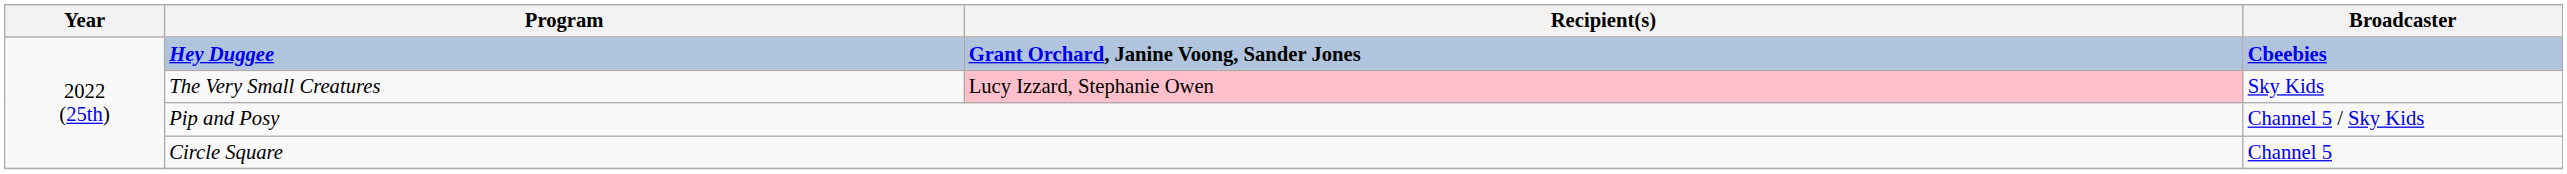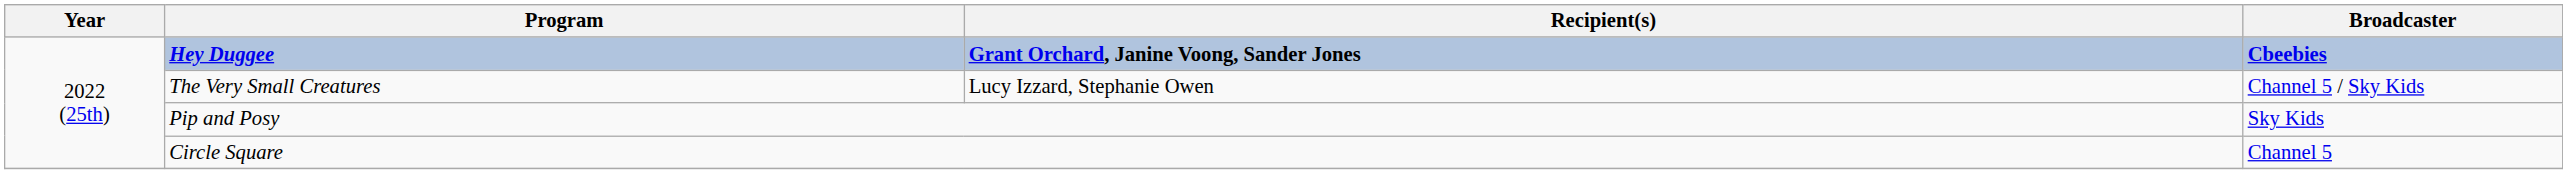The Very Small Creatures | Recipient(s): pink background -> no background
The Very Small Creatures | Broadcaster: Sky Kids -> Channel 5 / Sky Kids
Pip and Posy | Broadcaster: Channel 5 / Sky Kids -> Sky Kids
